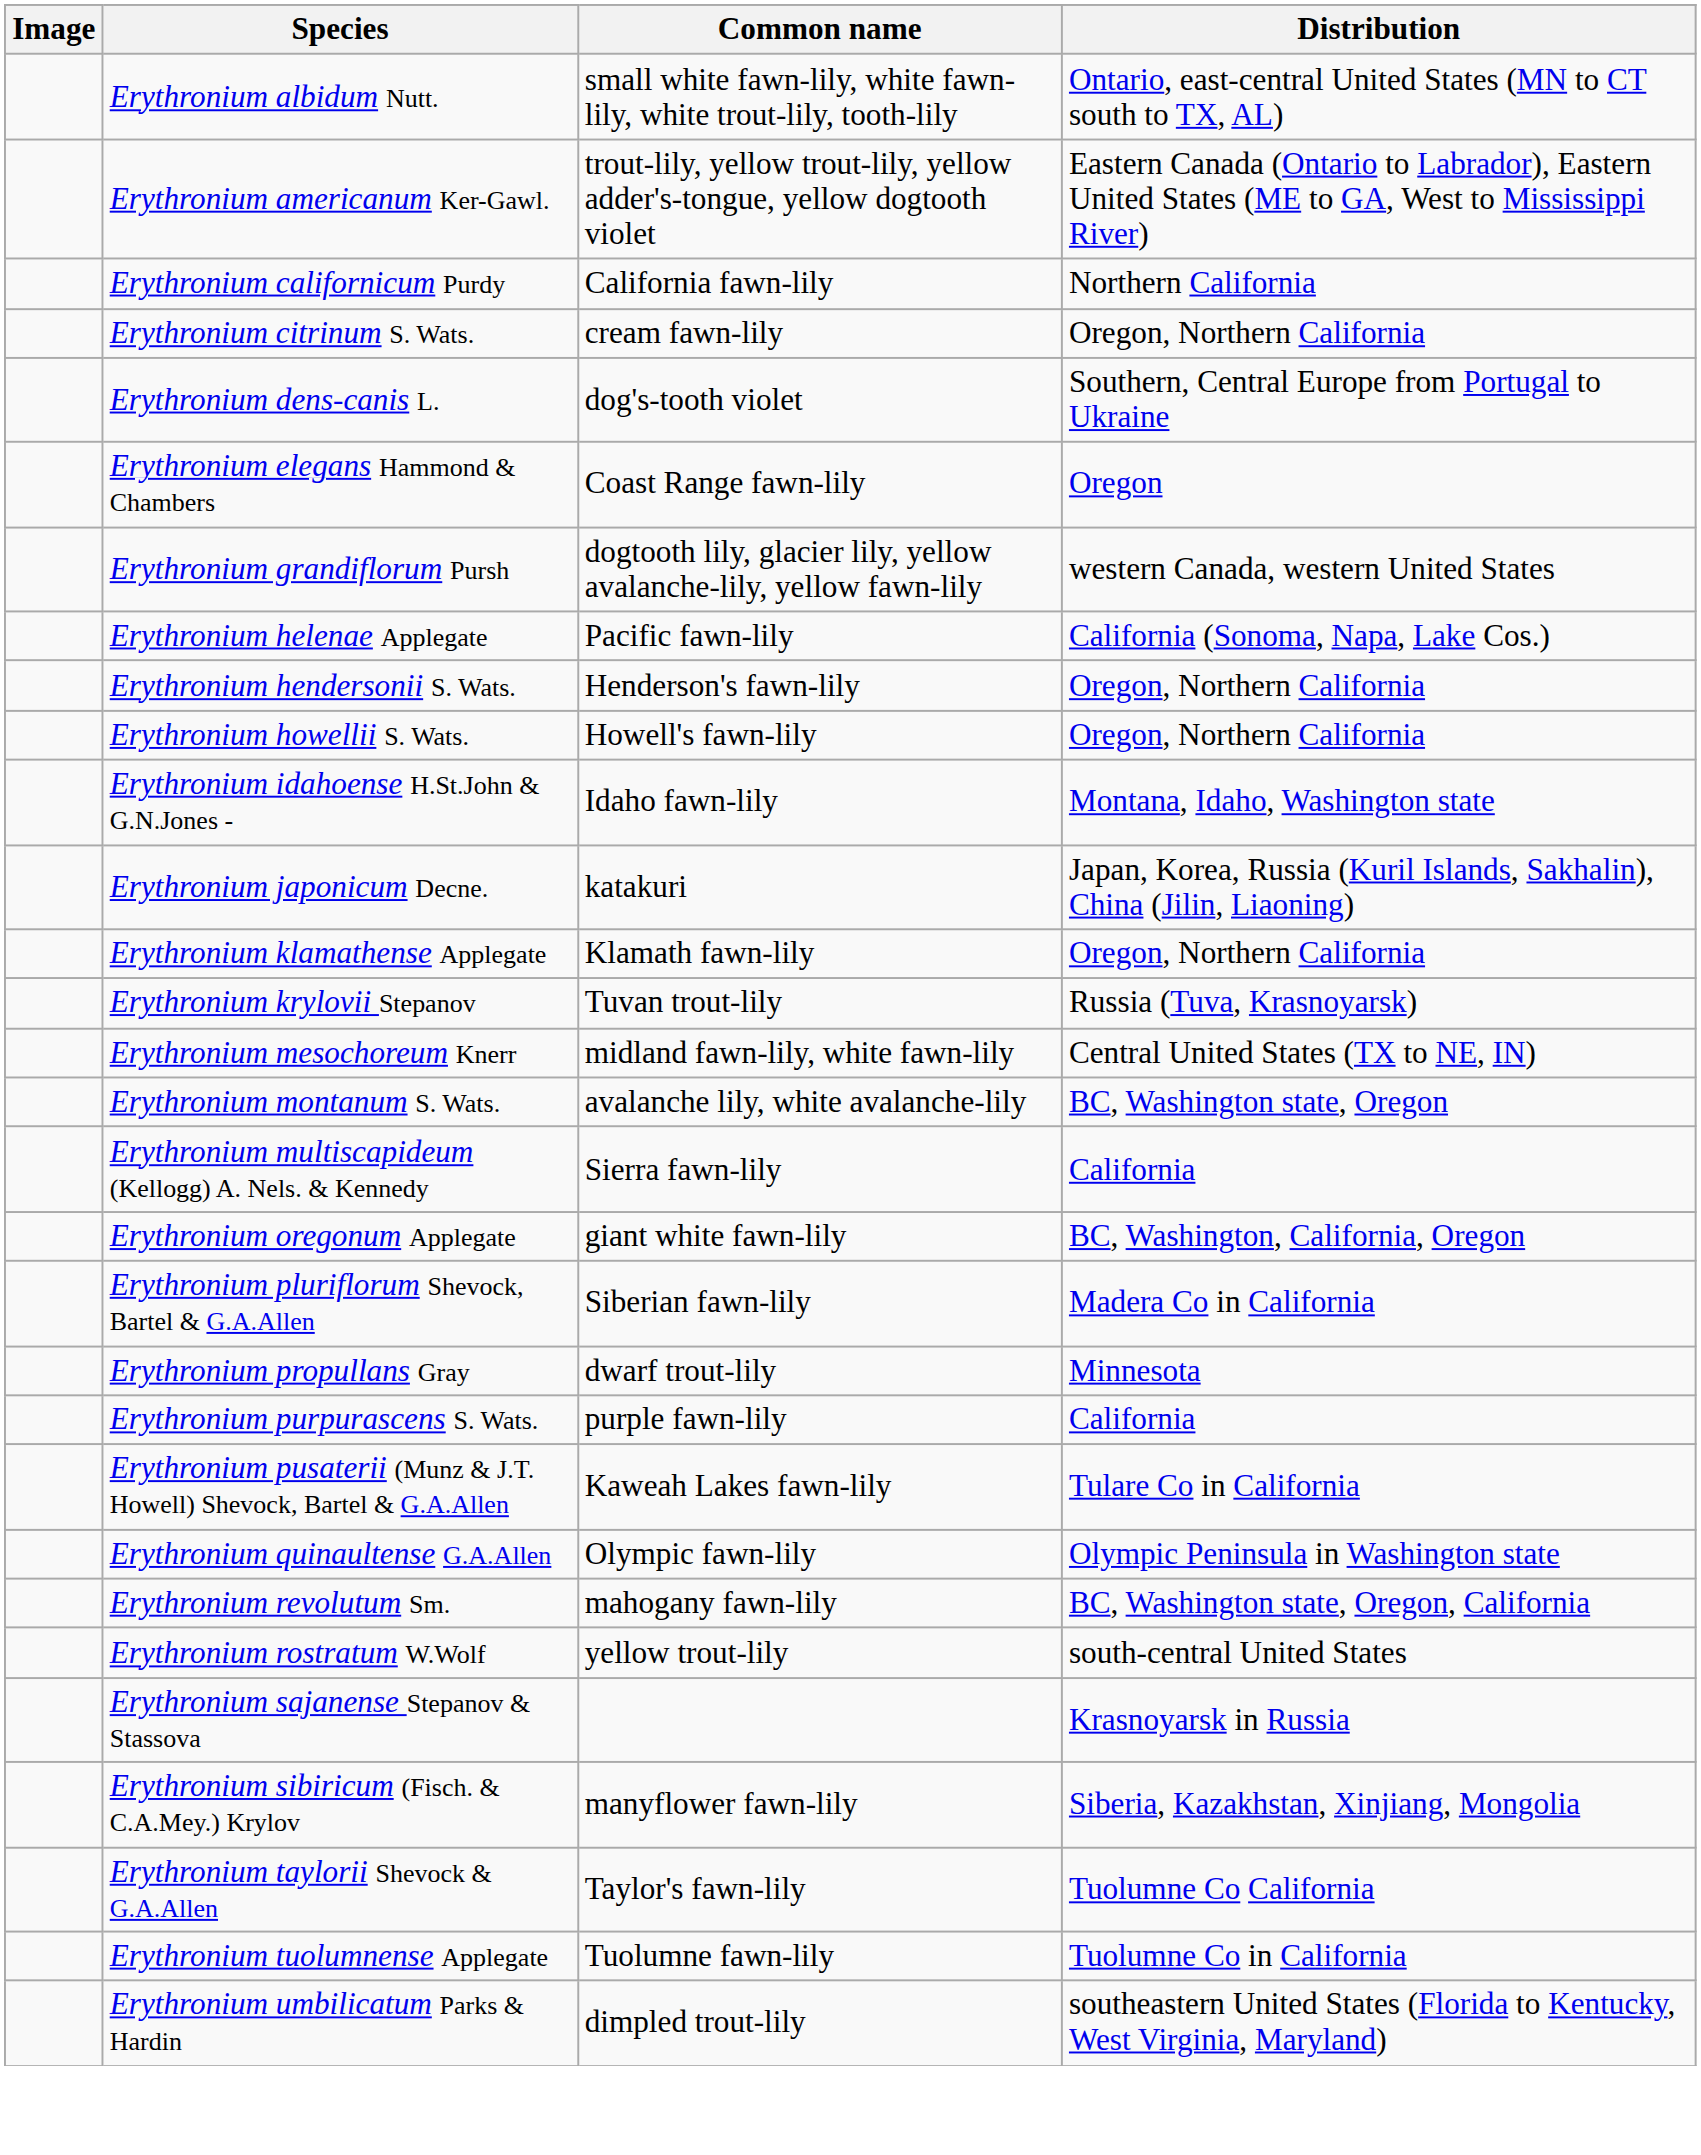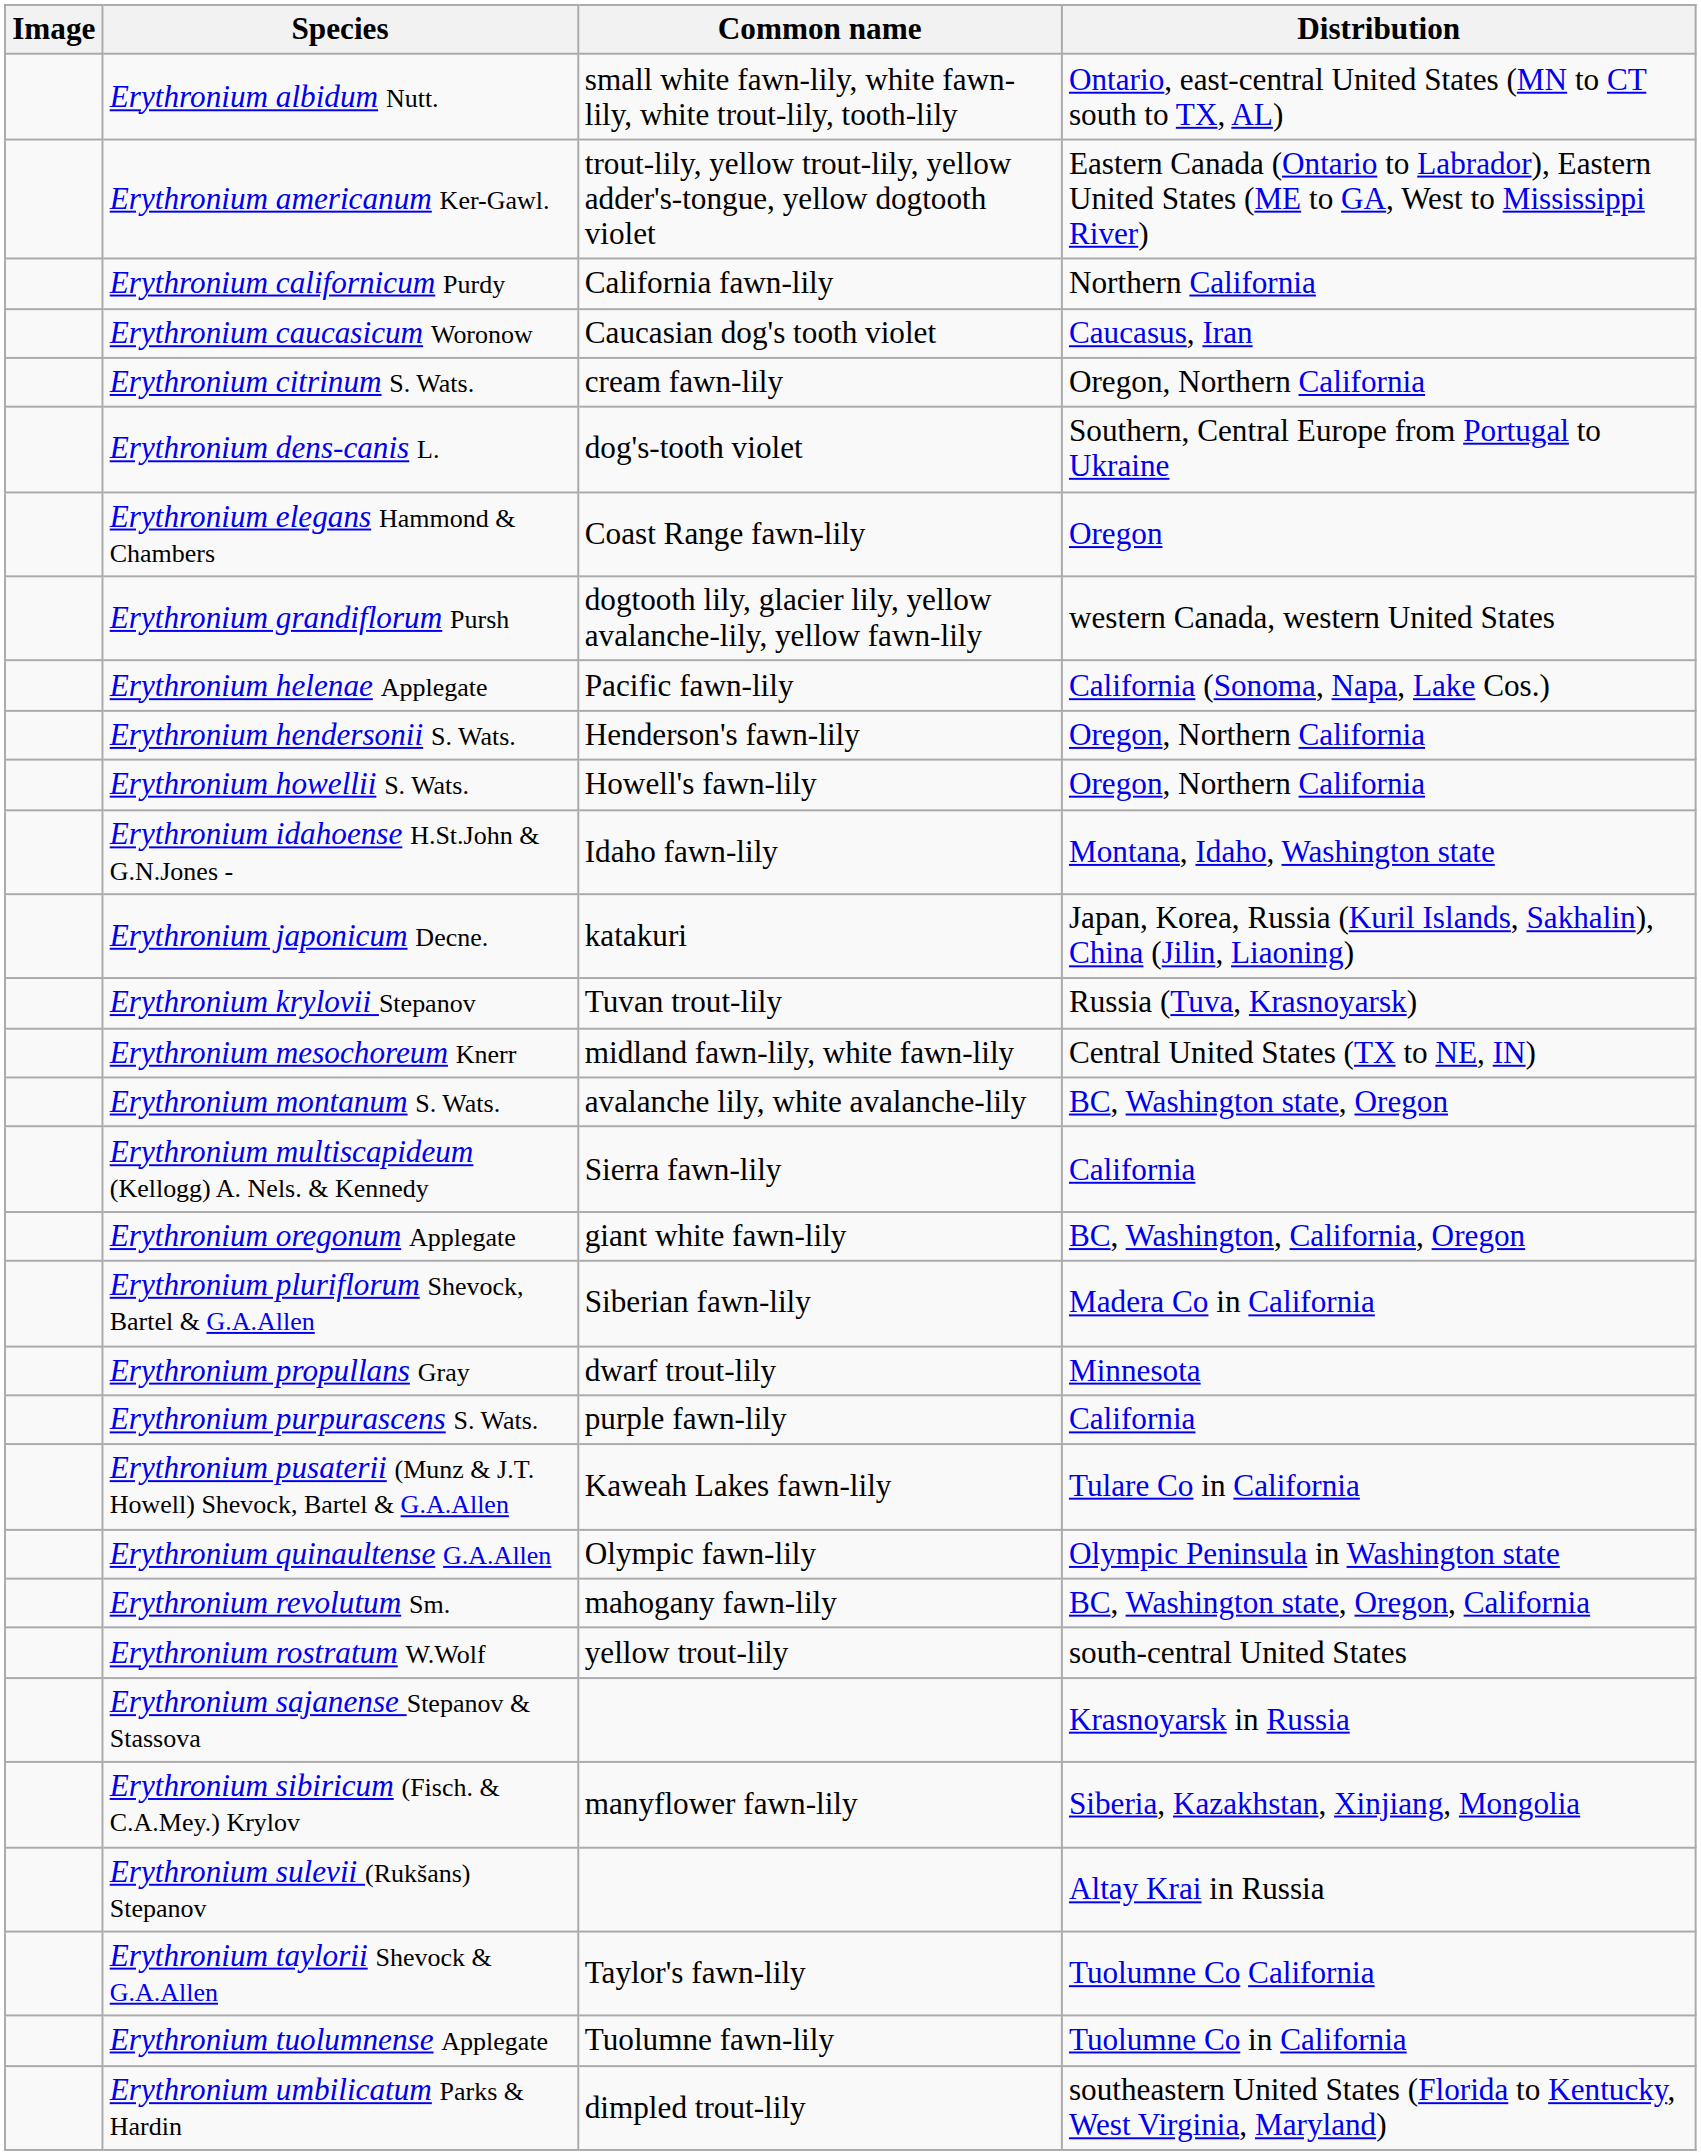+ row: Erythronium caucasicum Woronow | Caucasian dog's tooth violet | Caucasus, Iran
- row: Erythronium klamathense Applegate | Klamath fawn-lily | Oregon, Northern California
+ row: Erythronium sulevii (Rukšans) Stepanov | Altay Krai in Russia
